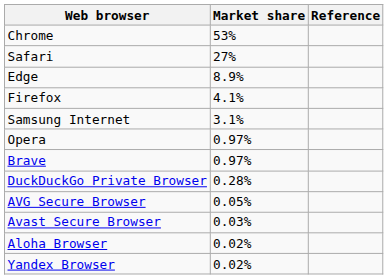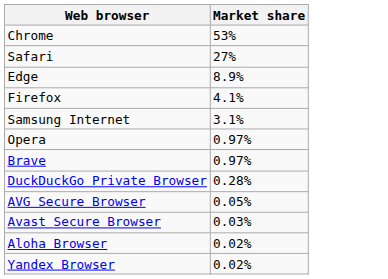- column: Reference
